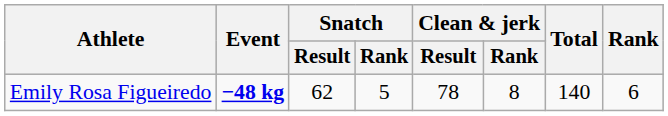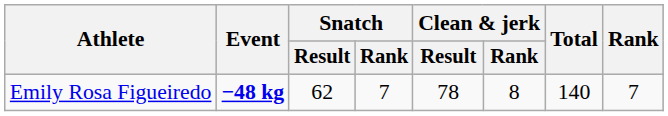Emily Rosa Figueiredo | Snatch / Rank: 5 -> 7
Emily Rosa Figueiredo | Rank: 6 -> 7
